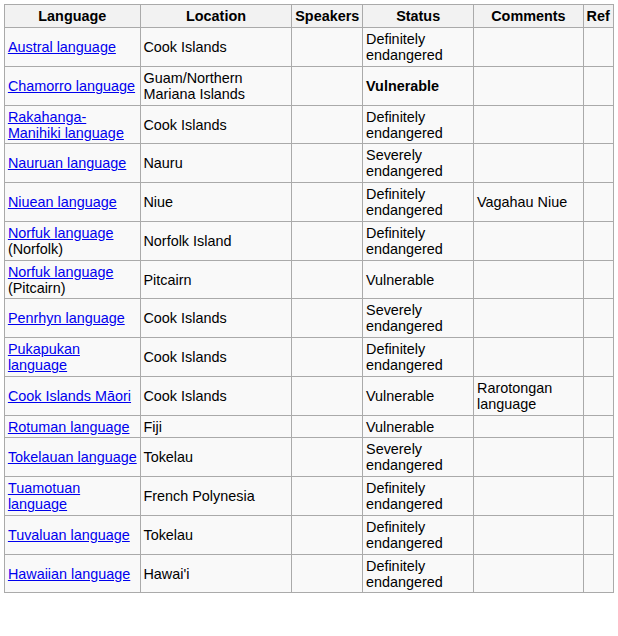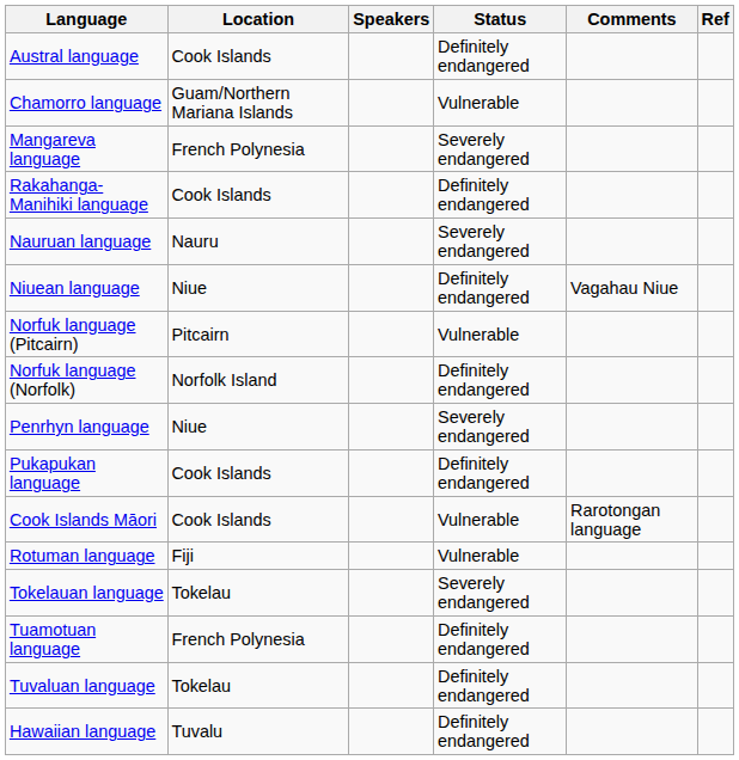Chamorro language | Status: bold -> normal
+ row: Mangareva language | French Polynesia | Severely endangered
rows swapped: Norfuk language (Norfolk) <-> Norfuk language (Pitcairn)
Penrhyn language | Location: Cook Islands -> Niue
Hawaiian language | Location: Hawai'i -> Tuvalu
